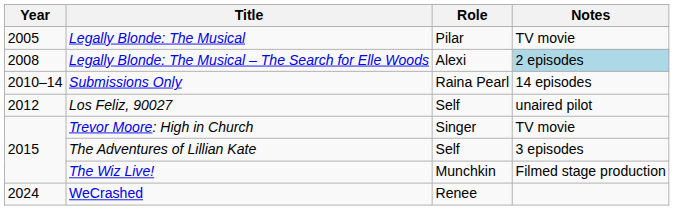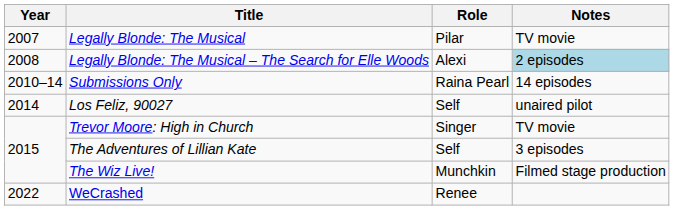Legally Blonde: The Musical | Year: 2005 -> 2007
Los Feliz, 90027 | Year: 2012 -> 2014
WeCrashed | Year: 2024 -> 2022
